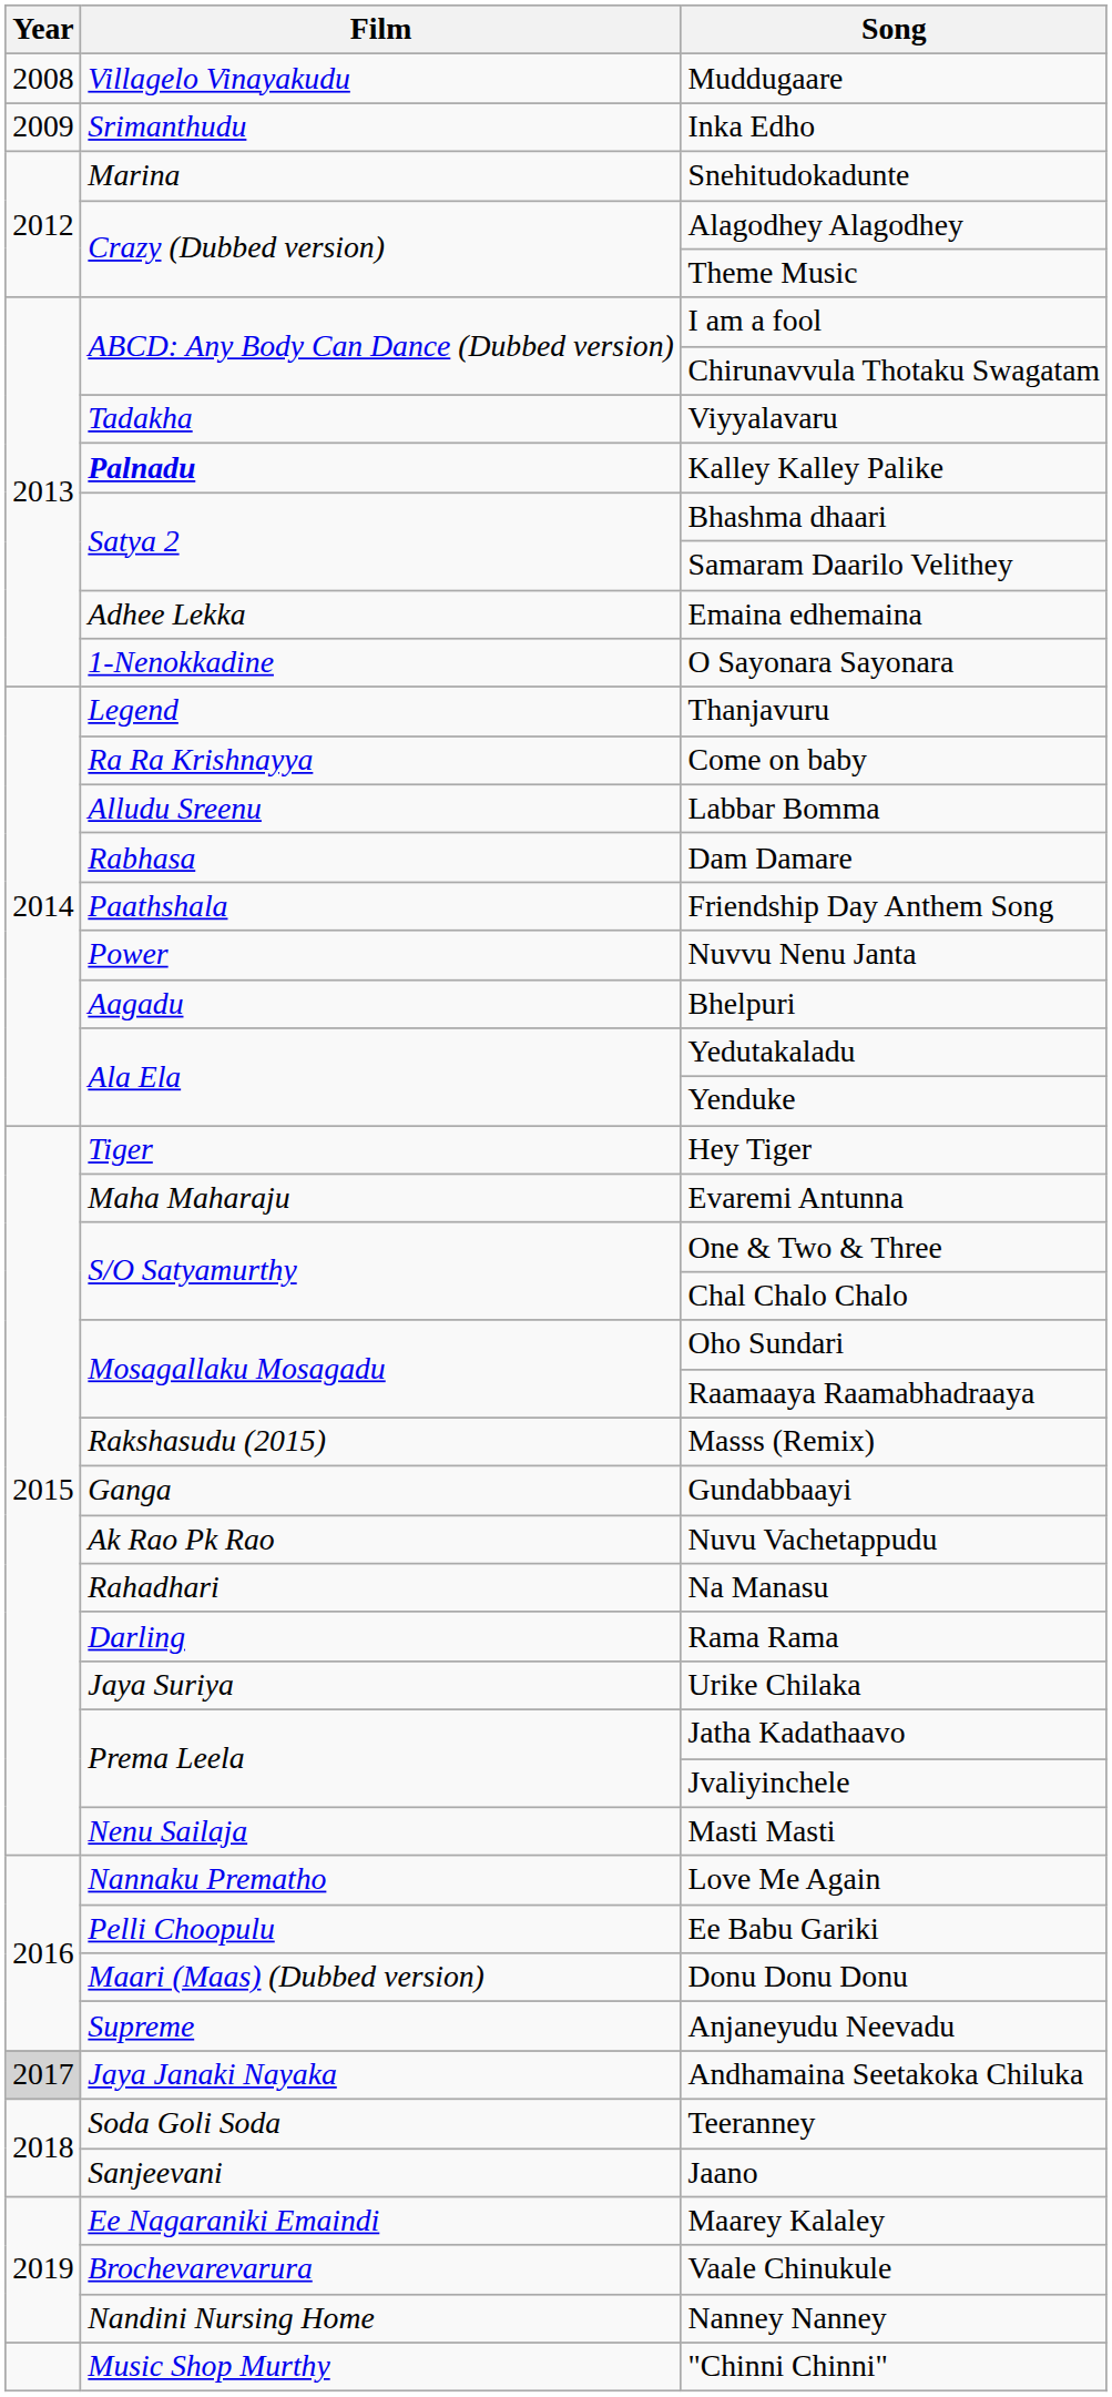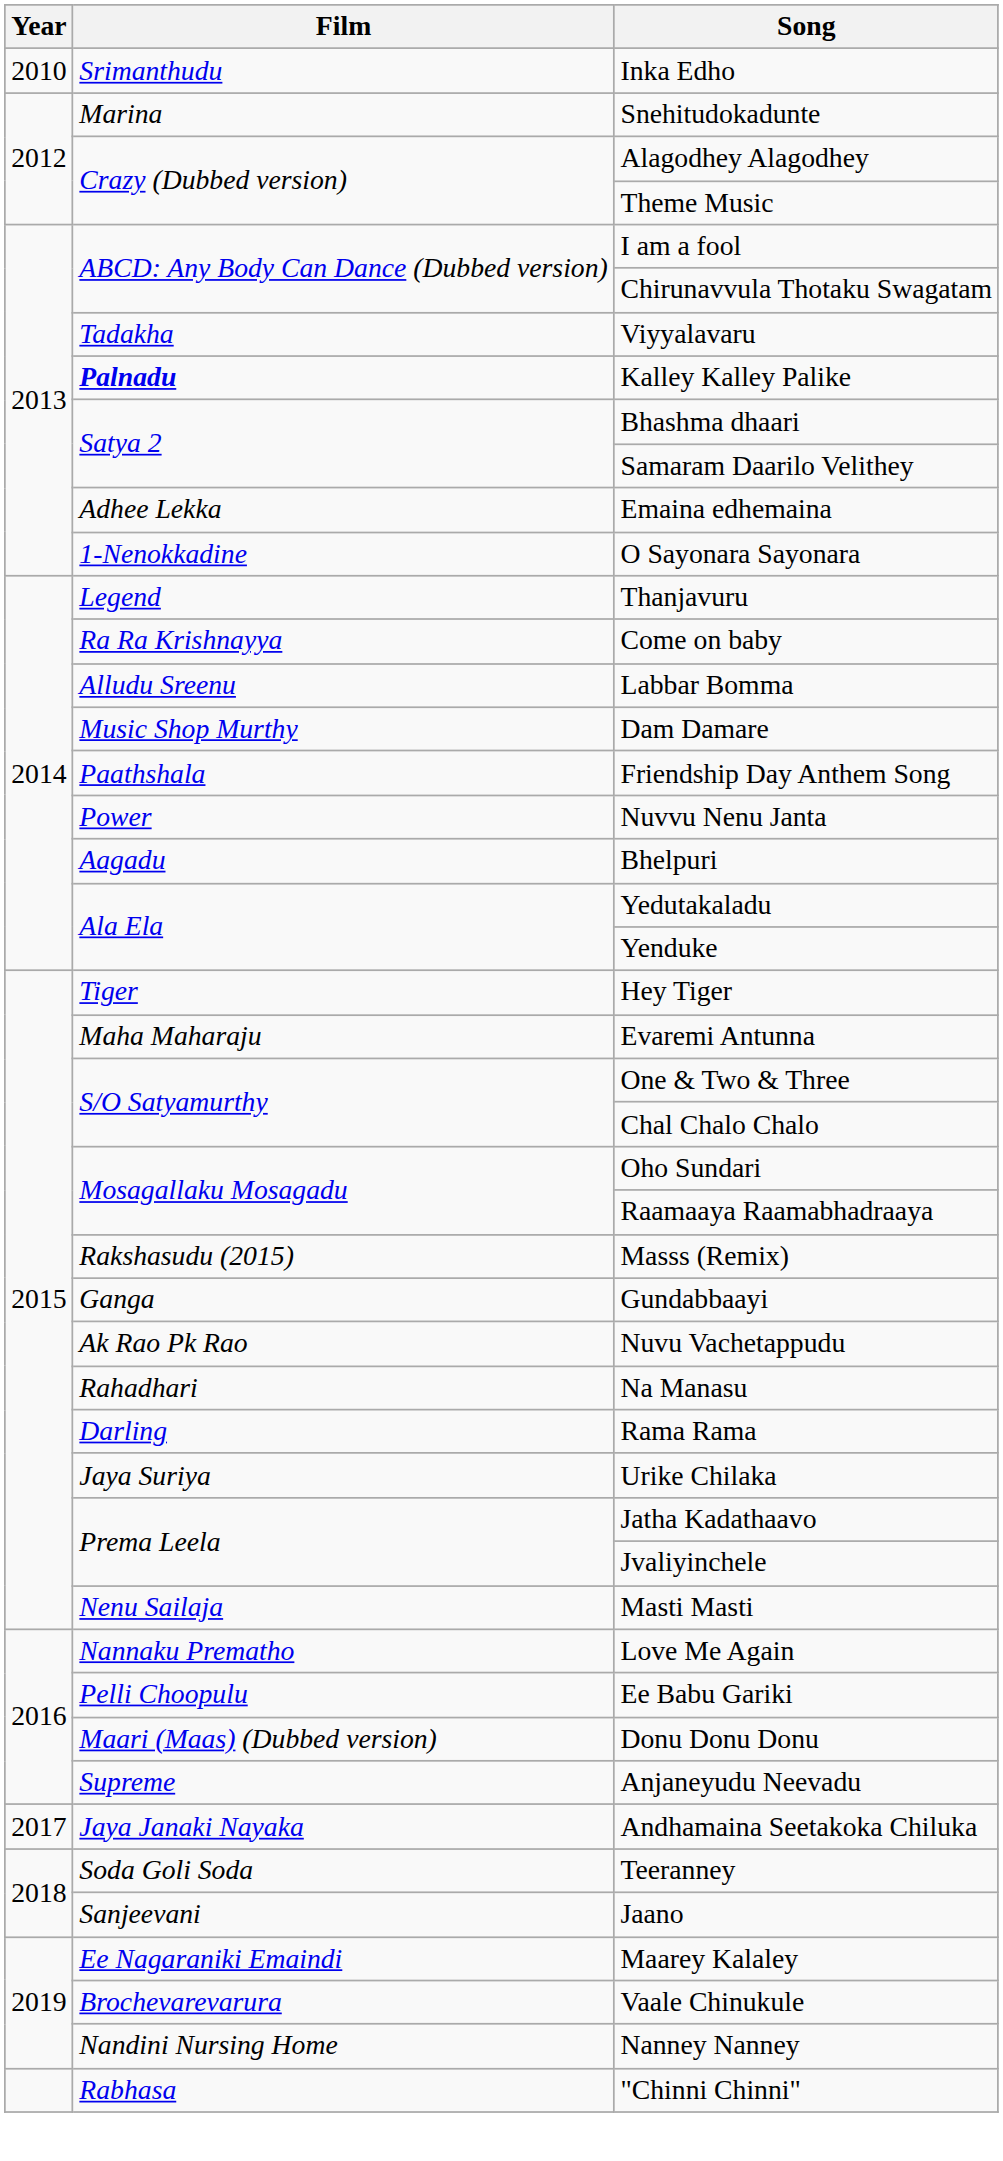- row: 2008 | Villagelo Vinayakudu | Muddugaare
Inka Edho | Year: 2009 -> 2010
Dam Damare | Film: Rabhasa -> Music Shop Murthy
Andhamaina Seetakoka Chiluka | Year: lightgrey background -> no background
"Chinni Chinni" | Film: Music Shop Murthy -> Rabhasa
